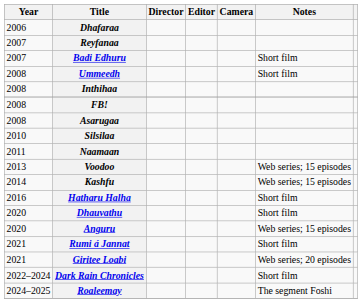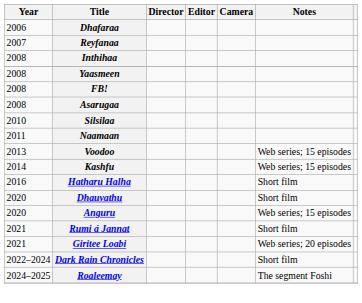- row: 2007 | Badi Edhuru | Short film
- row: 2008 | Ummeedh | Short film
+ row: 2008 | Yaasmeen
